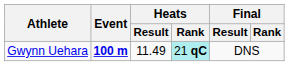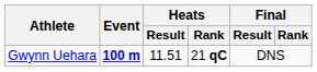Gwynn Uehara | Heats / Result: 11.49 -> 11.51
Gwynn Uehara | Heats / Rank: paleturquoise background -> no background
